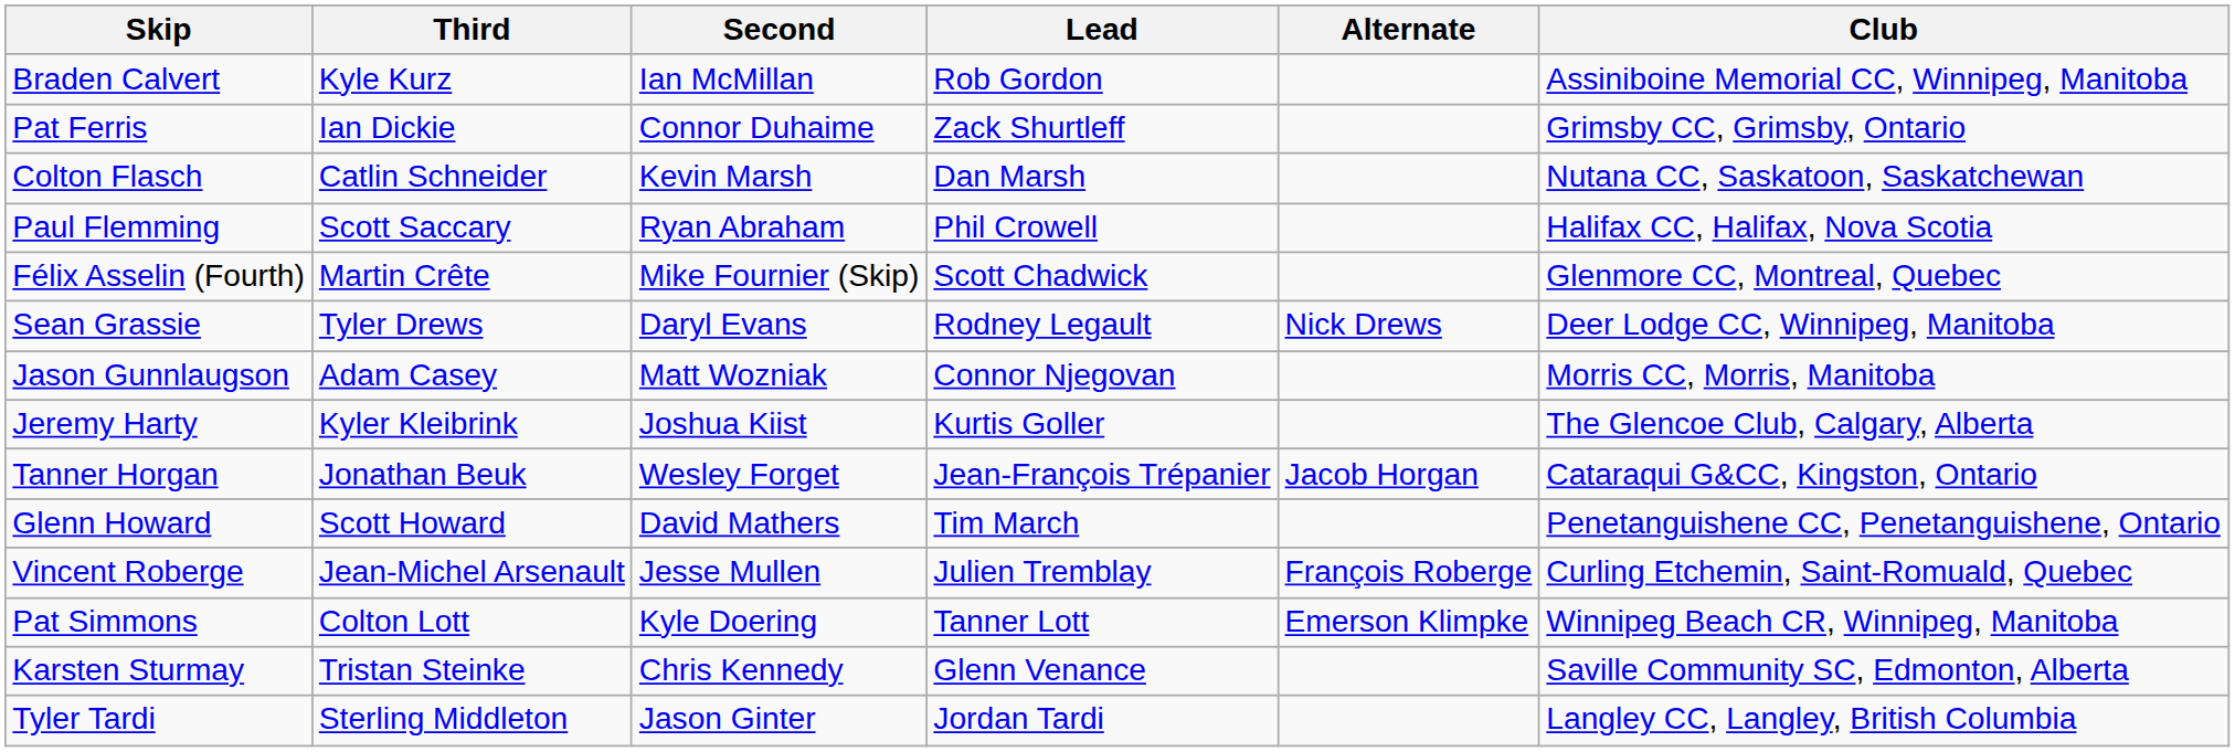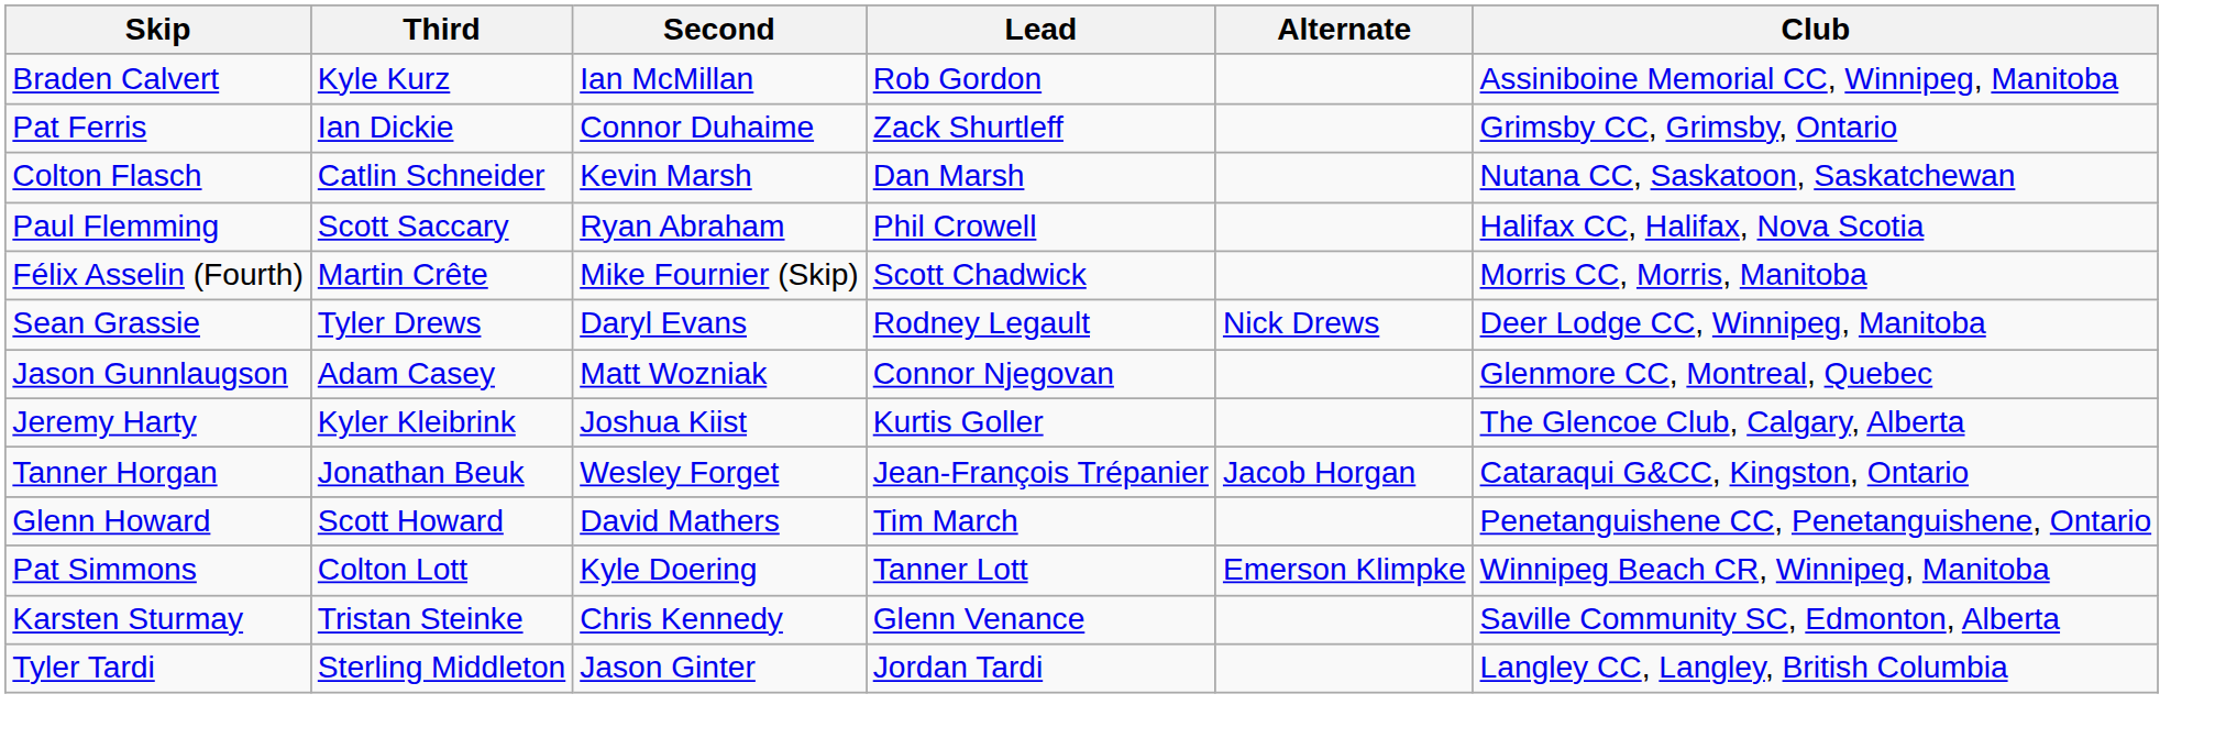Félix Asselin (Fourth) | Club: Glenmore CC, Montreal, Quebec -> Morris CC, Morris, Manitoba
Jason Gunnlaugson | Club: Morris CC, Morris, Manitoba -> Glenmore CC, Montreal, Quebec
- row: Vincent Roberge | Jean-Michel Arsenault | Jesse Mullen | Julien Tremblay | François Roberge | Curling Etchemin, Saint-Romuald, Quebec
